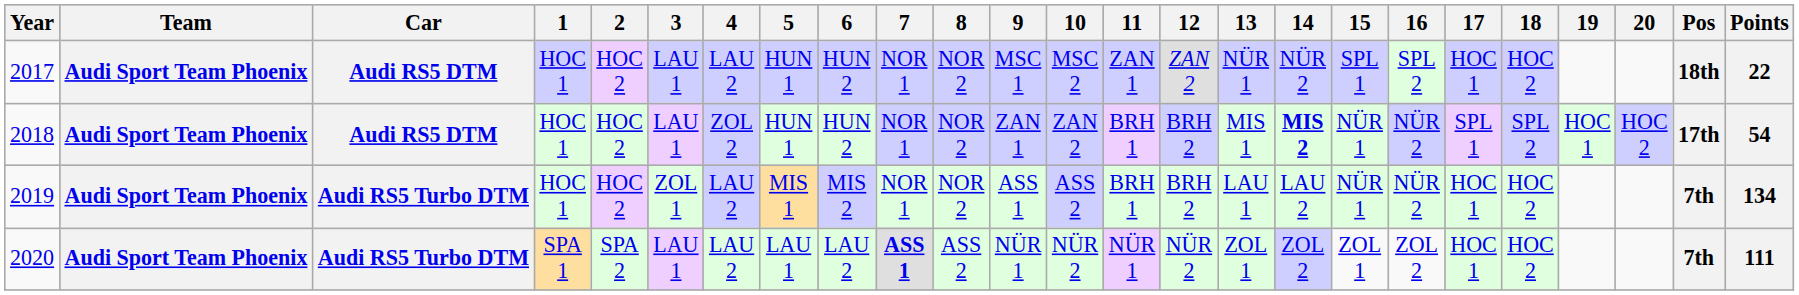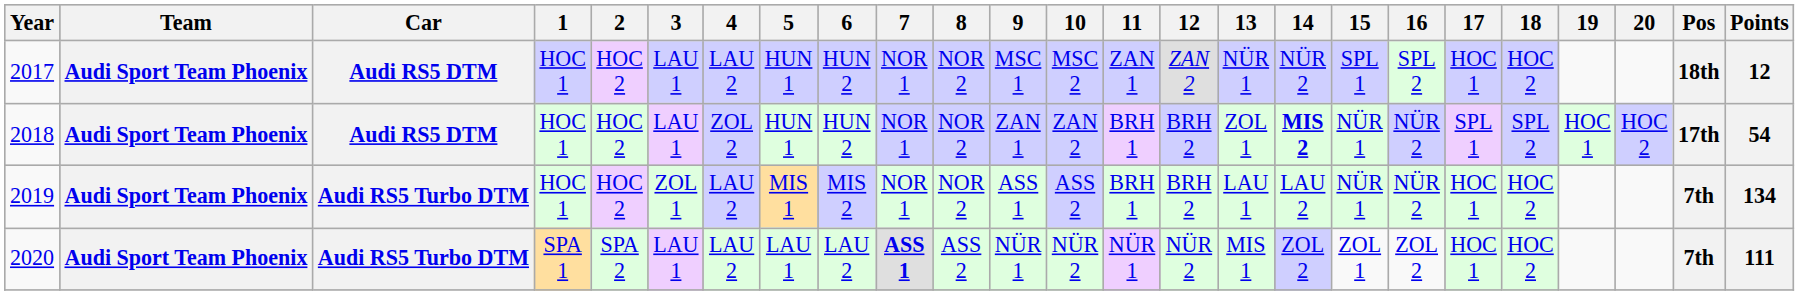2017 | Points: 22 -> 12
2018 | 13: MIS 1 -> ZOL 1
2020 | 13: ZOL 1 -> MIS 1
